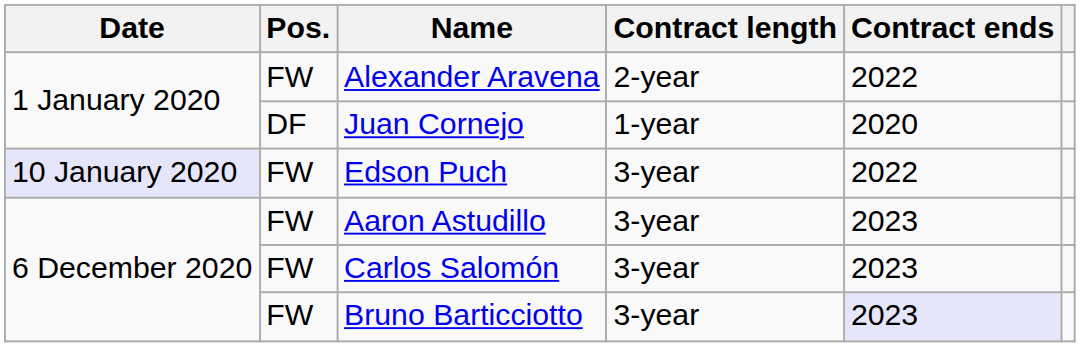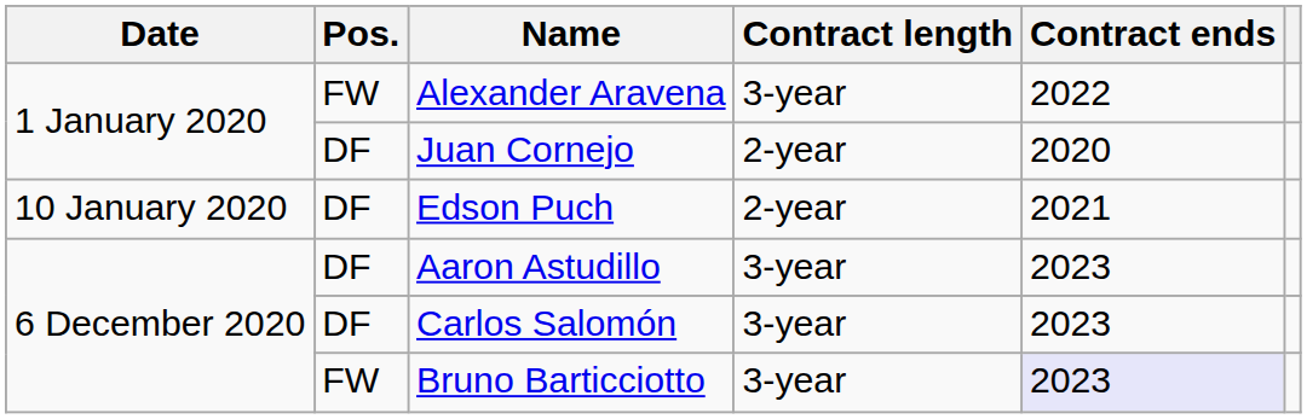Alexander Aravena | Contract length: 2-year -> 3-year
Juan Cornejo | Contract length: 1-year -> 2-year
Edson Puch | Date: lavender background -> no background
Edson Puch | Pos.: FW -> DF
Edson Puch | Contract length: 3-year -> 2-year
Edson Puch | Contract ends: 2022 -> 2021
Aaron Astudillo | Pos.: FW -> DF
Carlos Salomón | Pos.: FW -> DF
